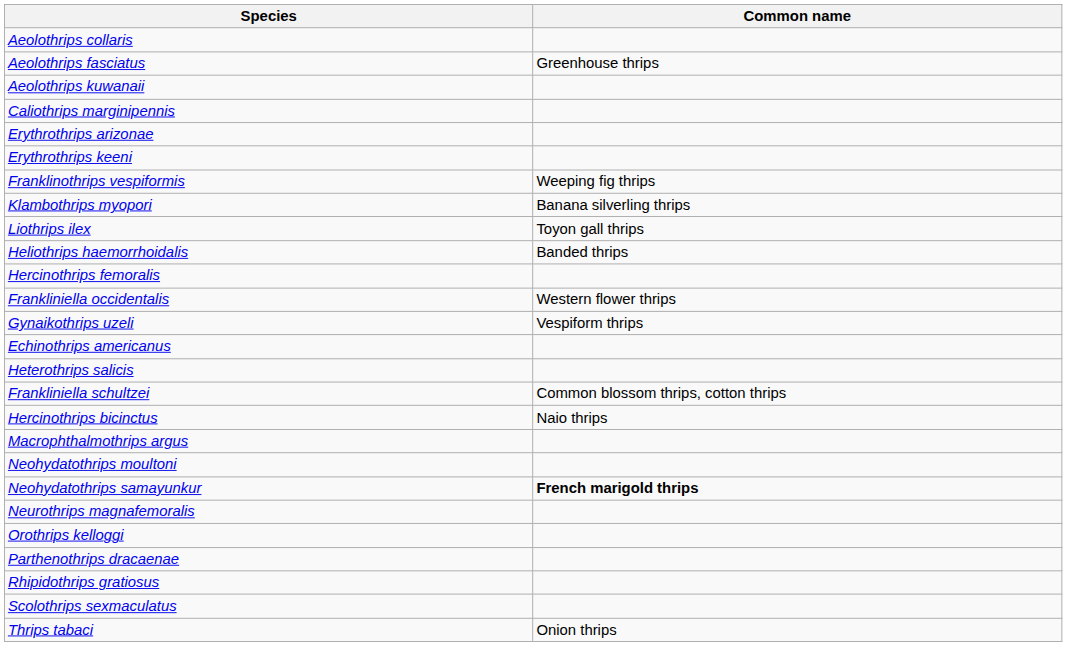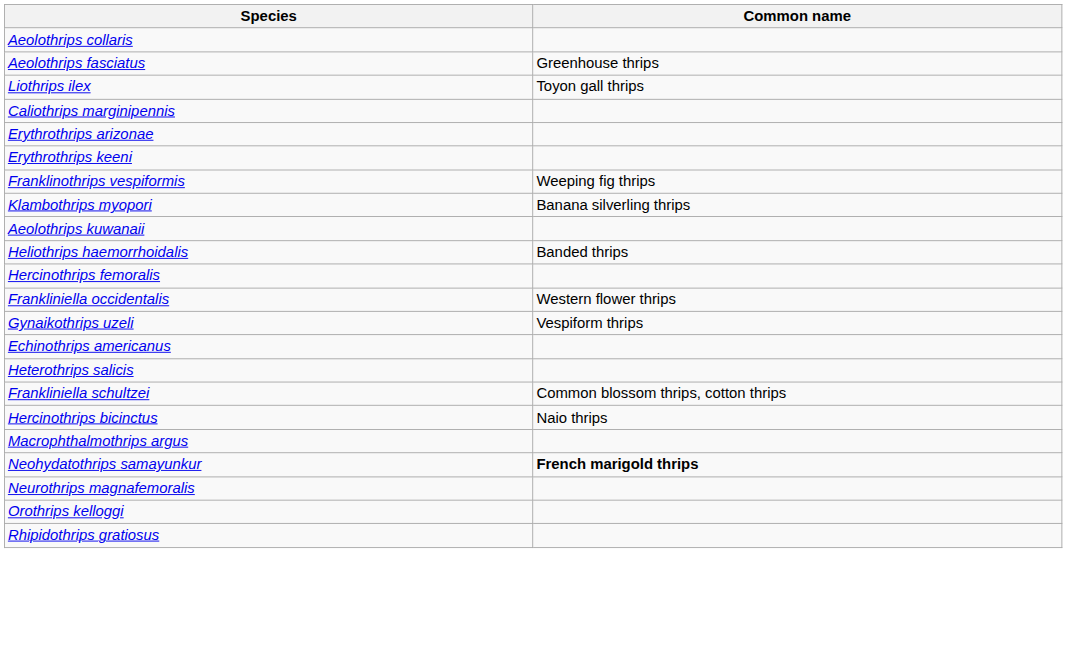rows swapped: Aeolothrips kuwanaii <-> Liothrips ilex
- row: Neohydatothrips moultoni
- row: Parthenothrips dracaenae
- row: Scolothrips sexmaculatus
- row: Thrips tabaci | Onion thrips
